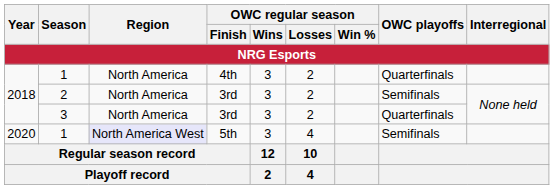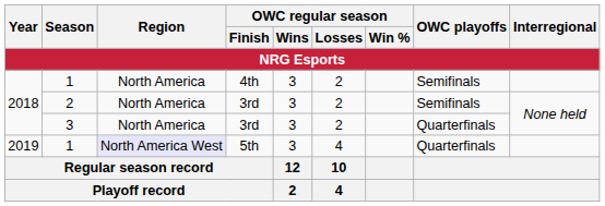1 / 4th | OWC playoffs / NRG Esports: Quarterfinals -> Semifinals
1 / 5th | Year / NRG Esports: 2020 -> 2019
1 / 5th | OWC playoffs / NRG Esports: Semifinals -> Quarterfinals
